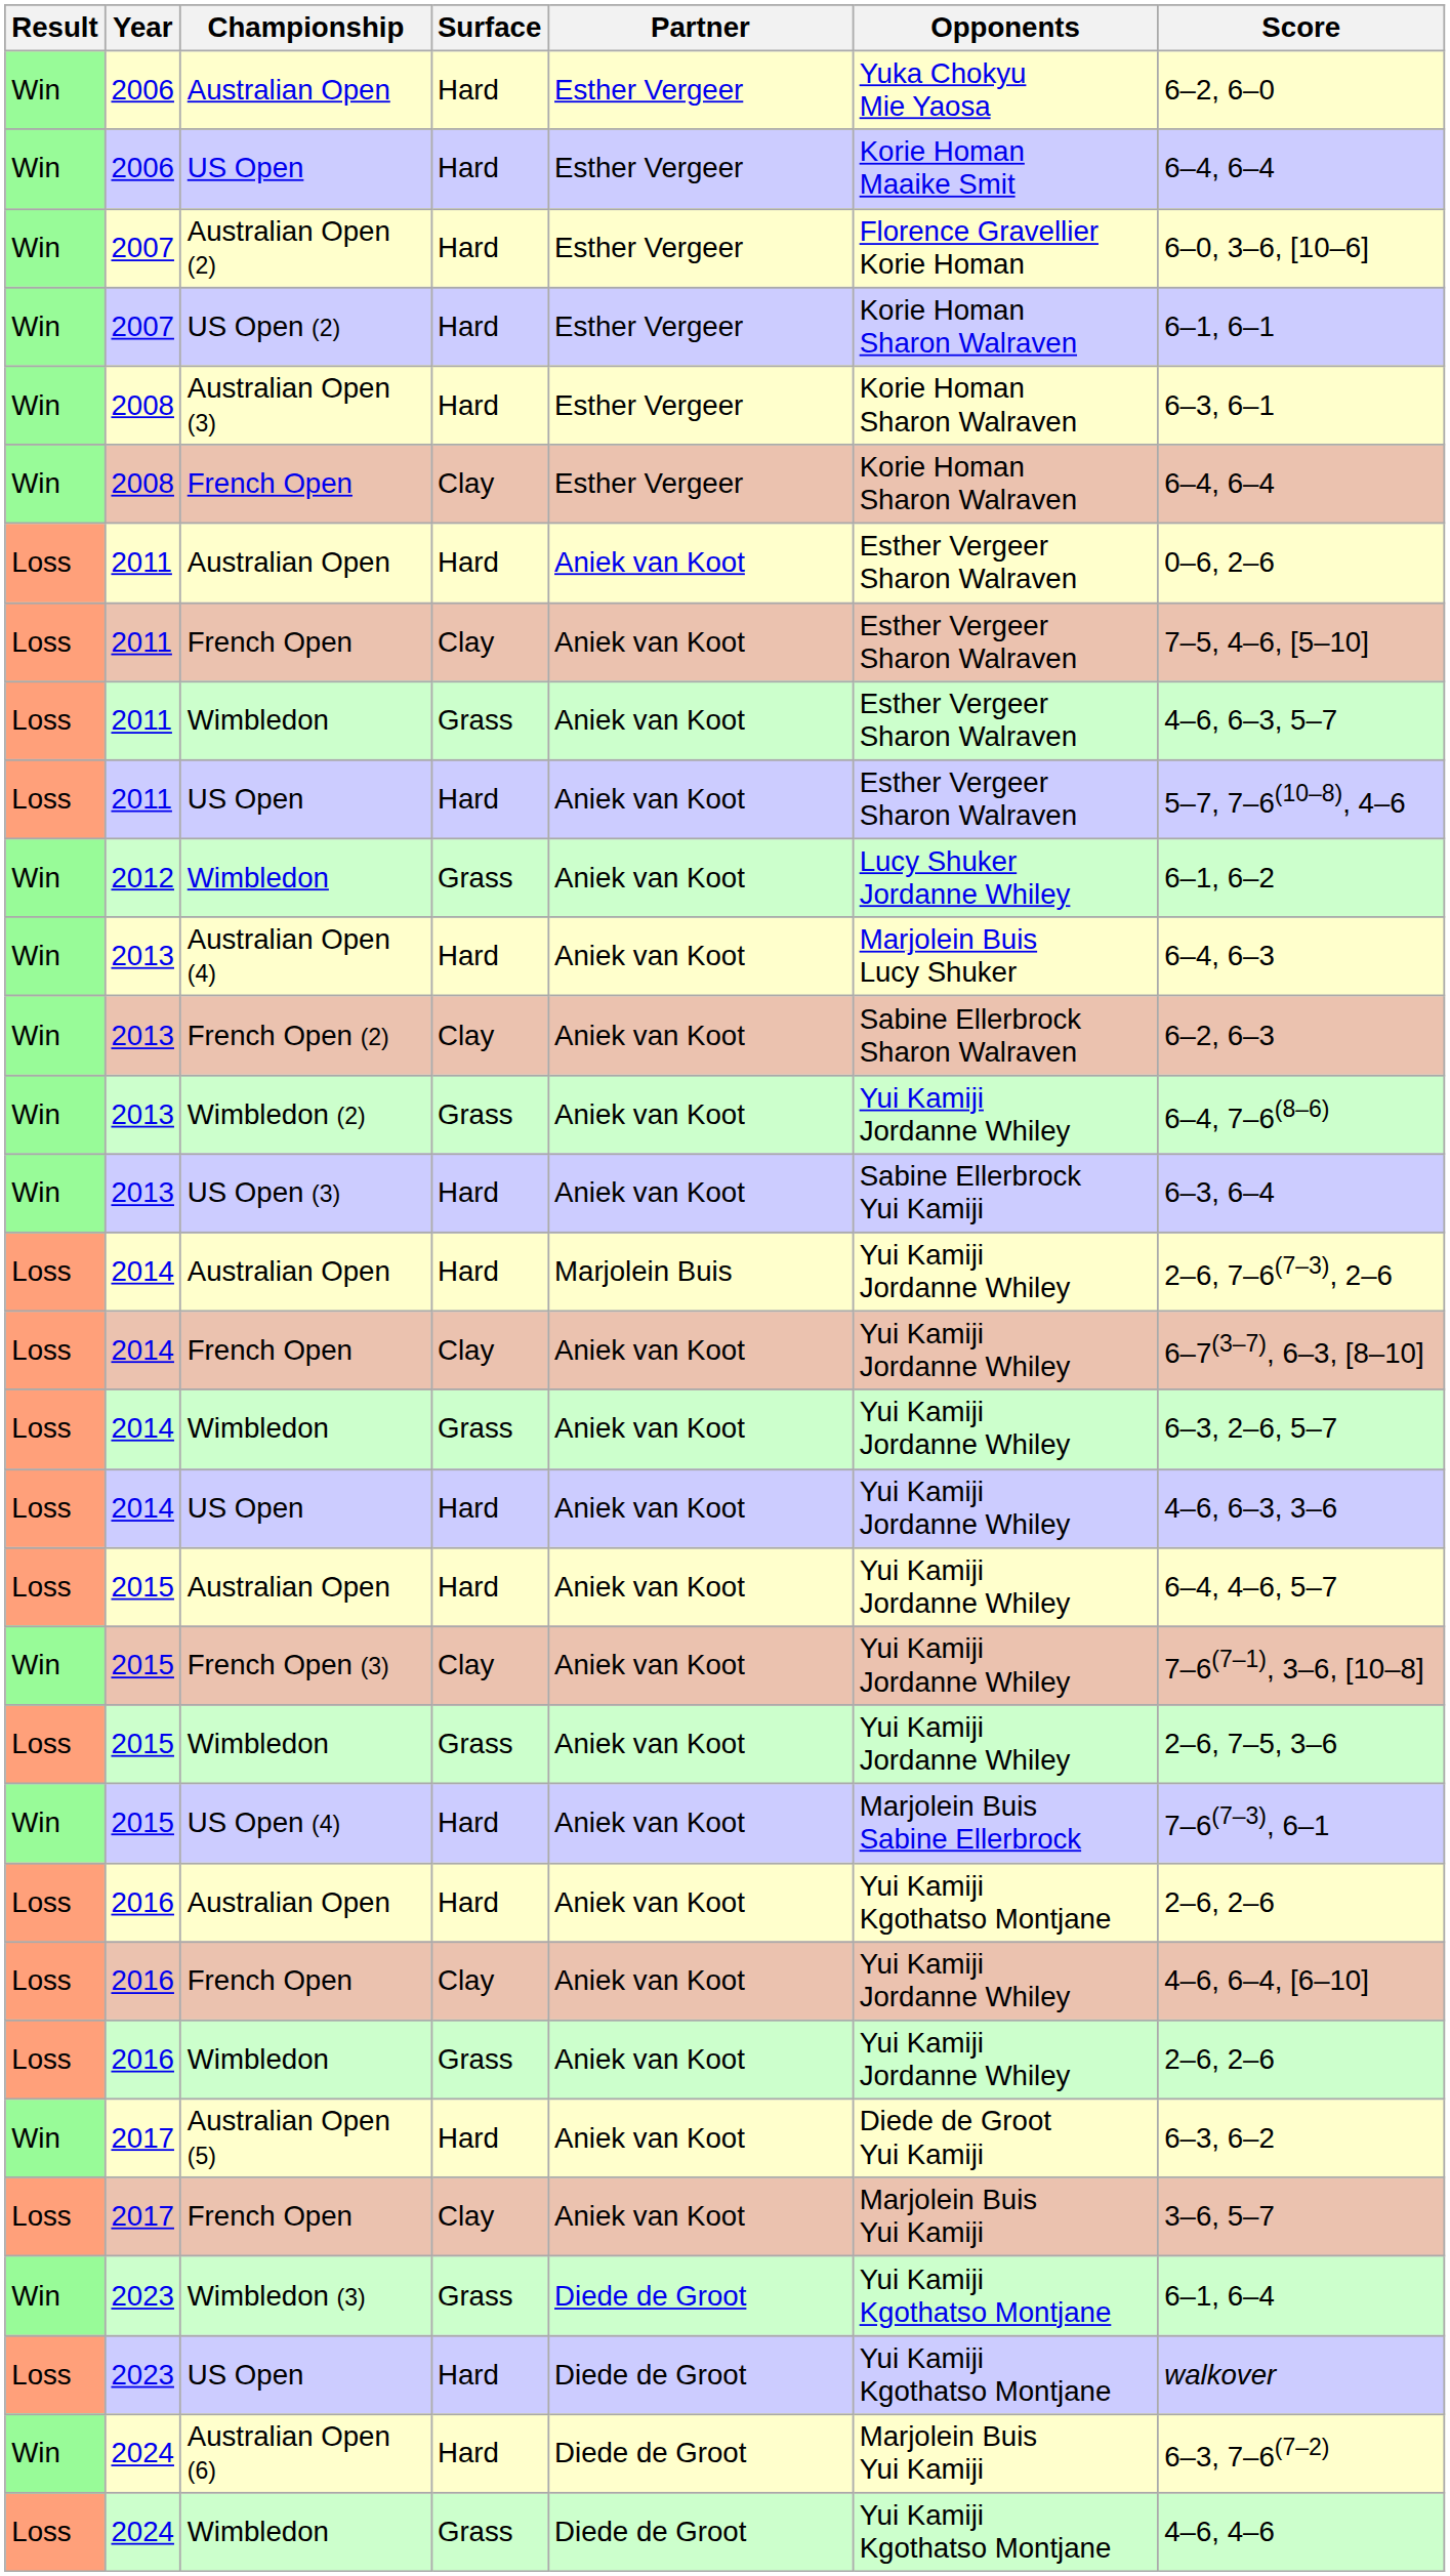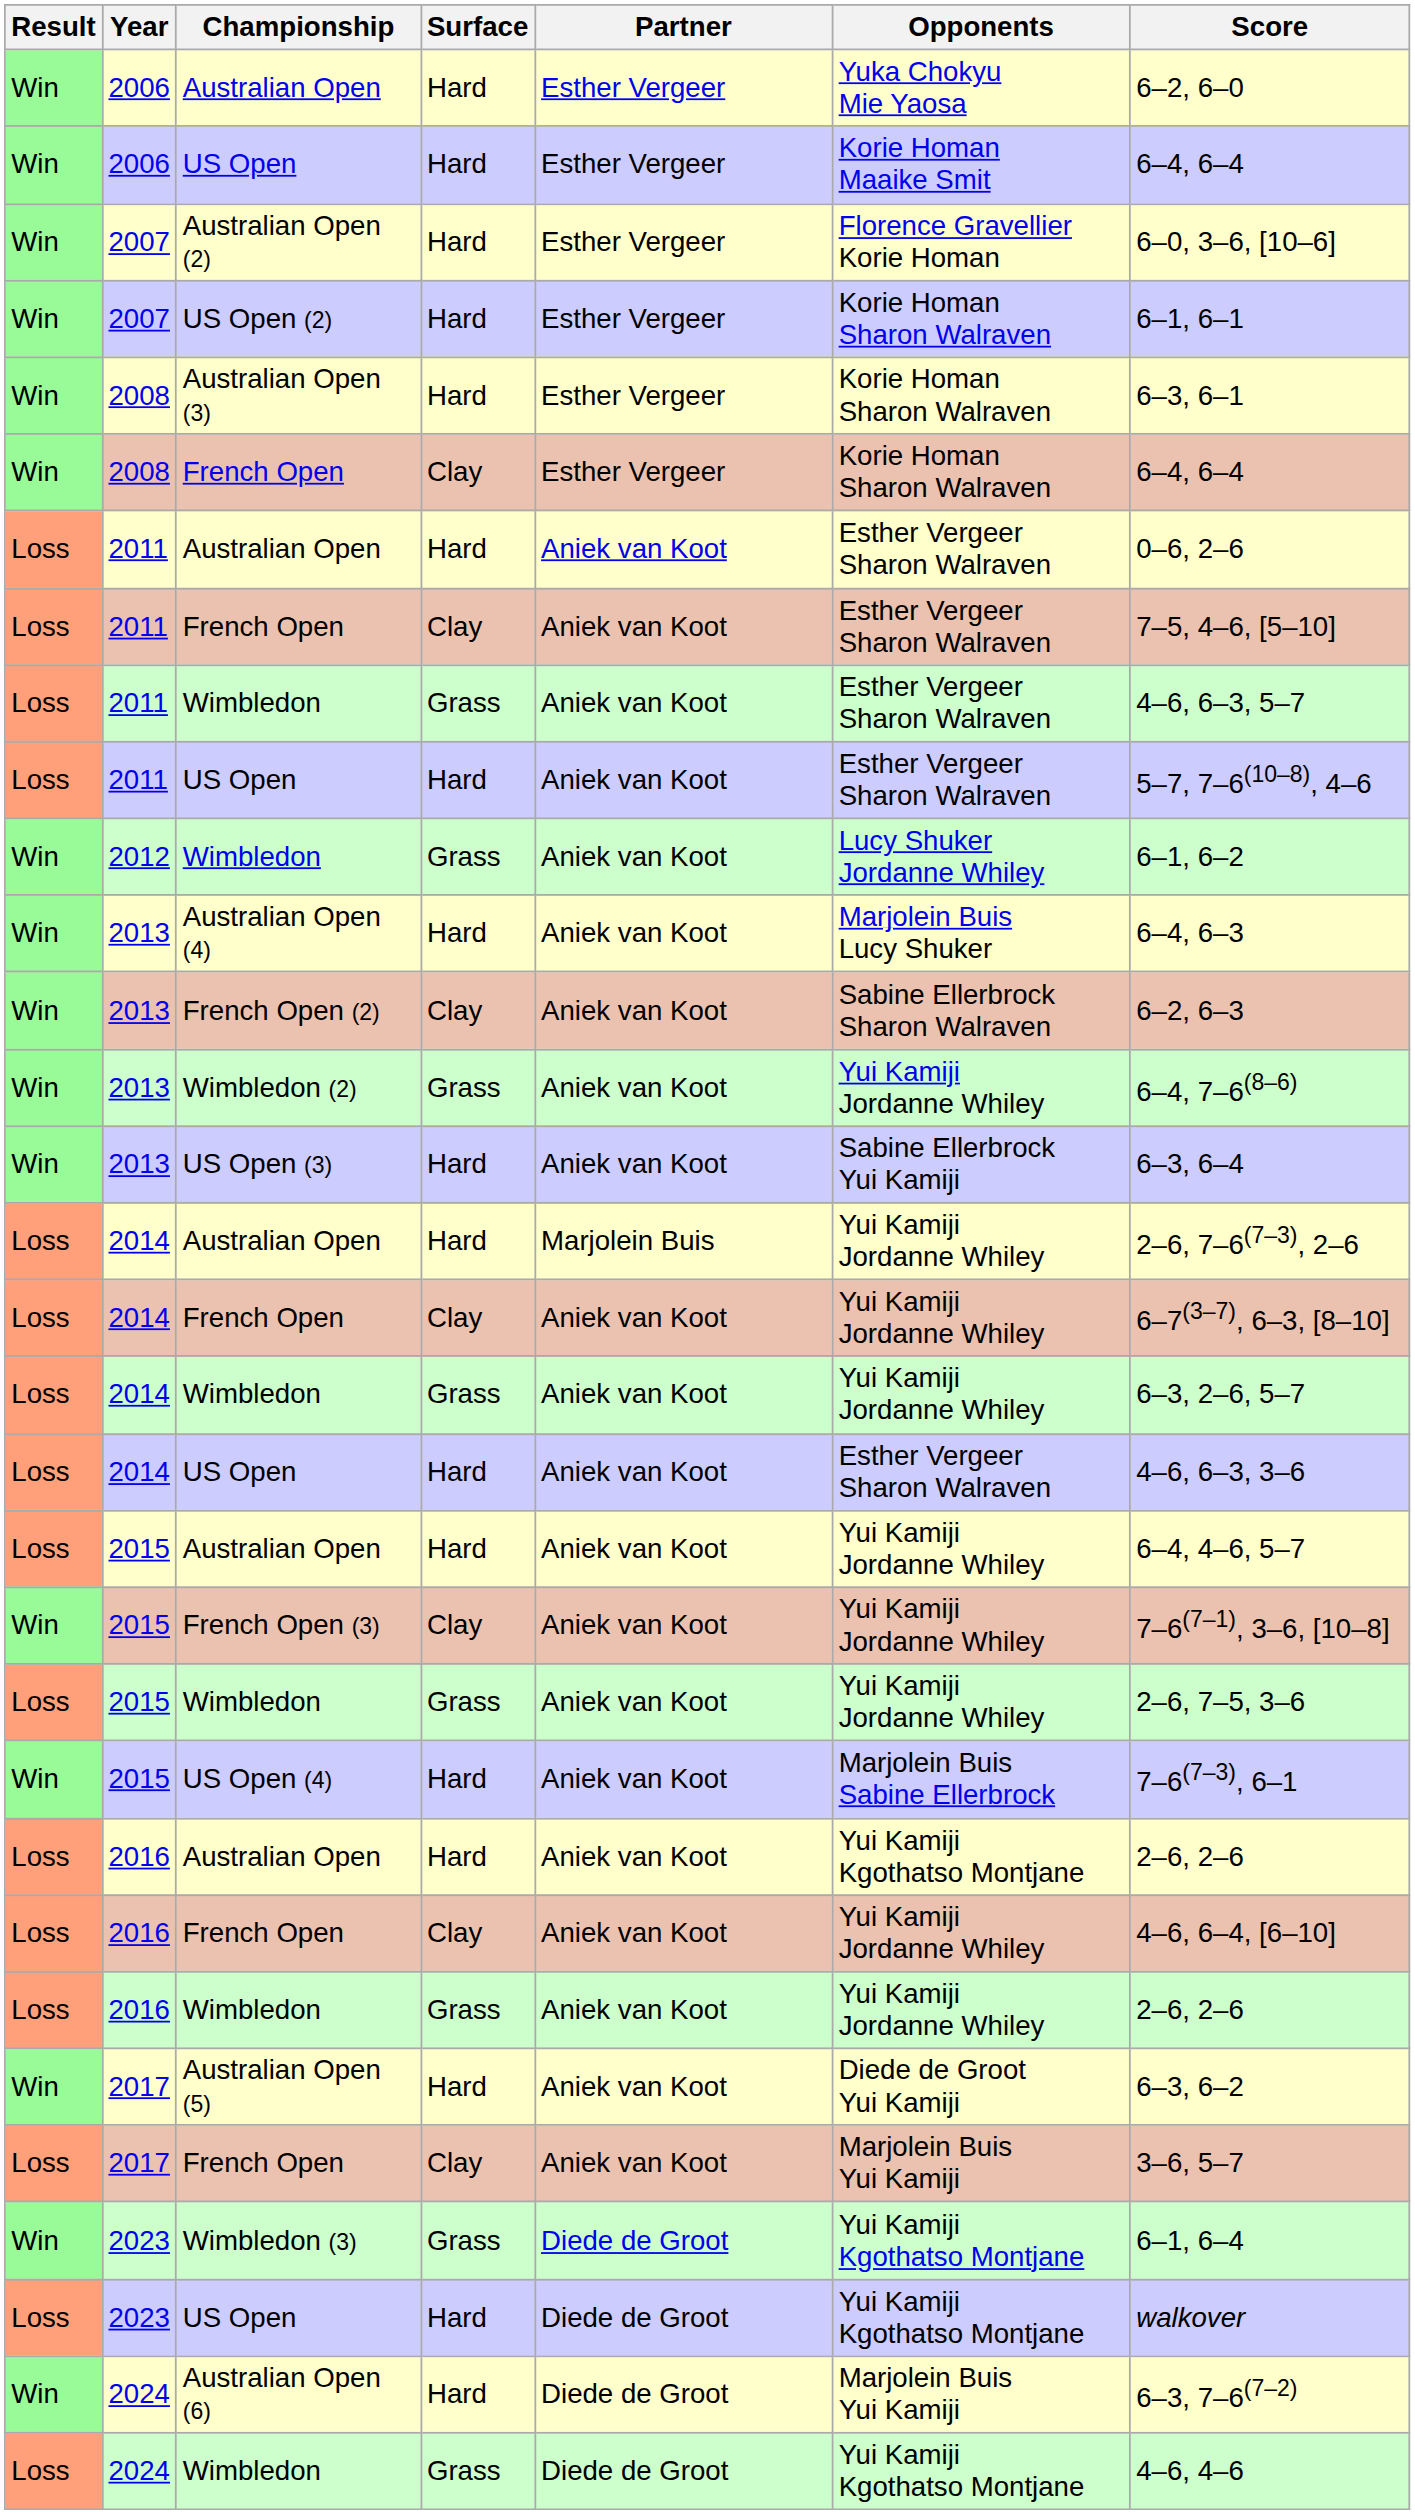2014 / US Open | Opponents: Yui Kamiji Jordanne Whiley -> Esther Vergeer Sharon Walraven
